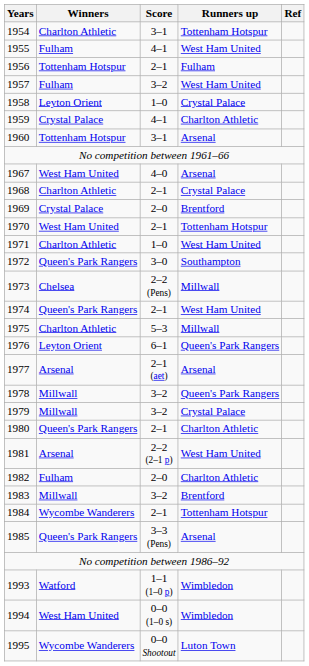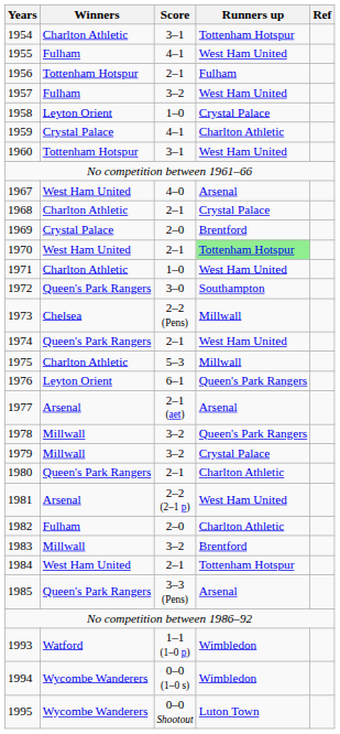1960 | Runners up: Arsenal -> West Ham United
1970 | Runners up: no background -> lightgreen background
1984 | Winners: Wycombe Wanderers -> West Ham United
1994 | Winners: West Ham United -> Wycombe Wanderers
